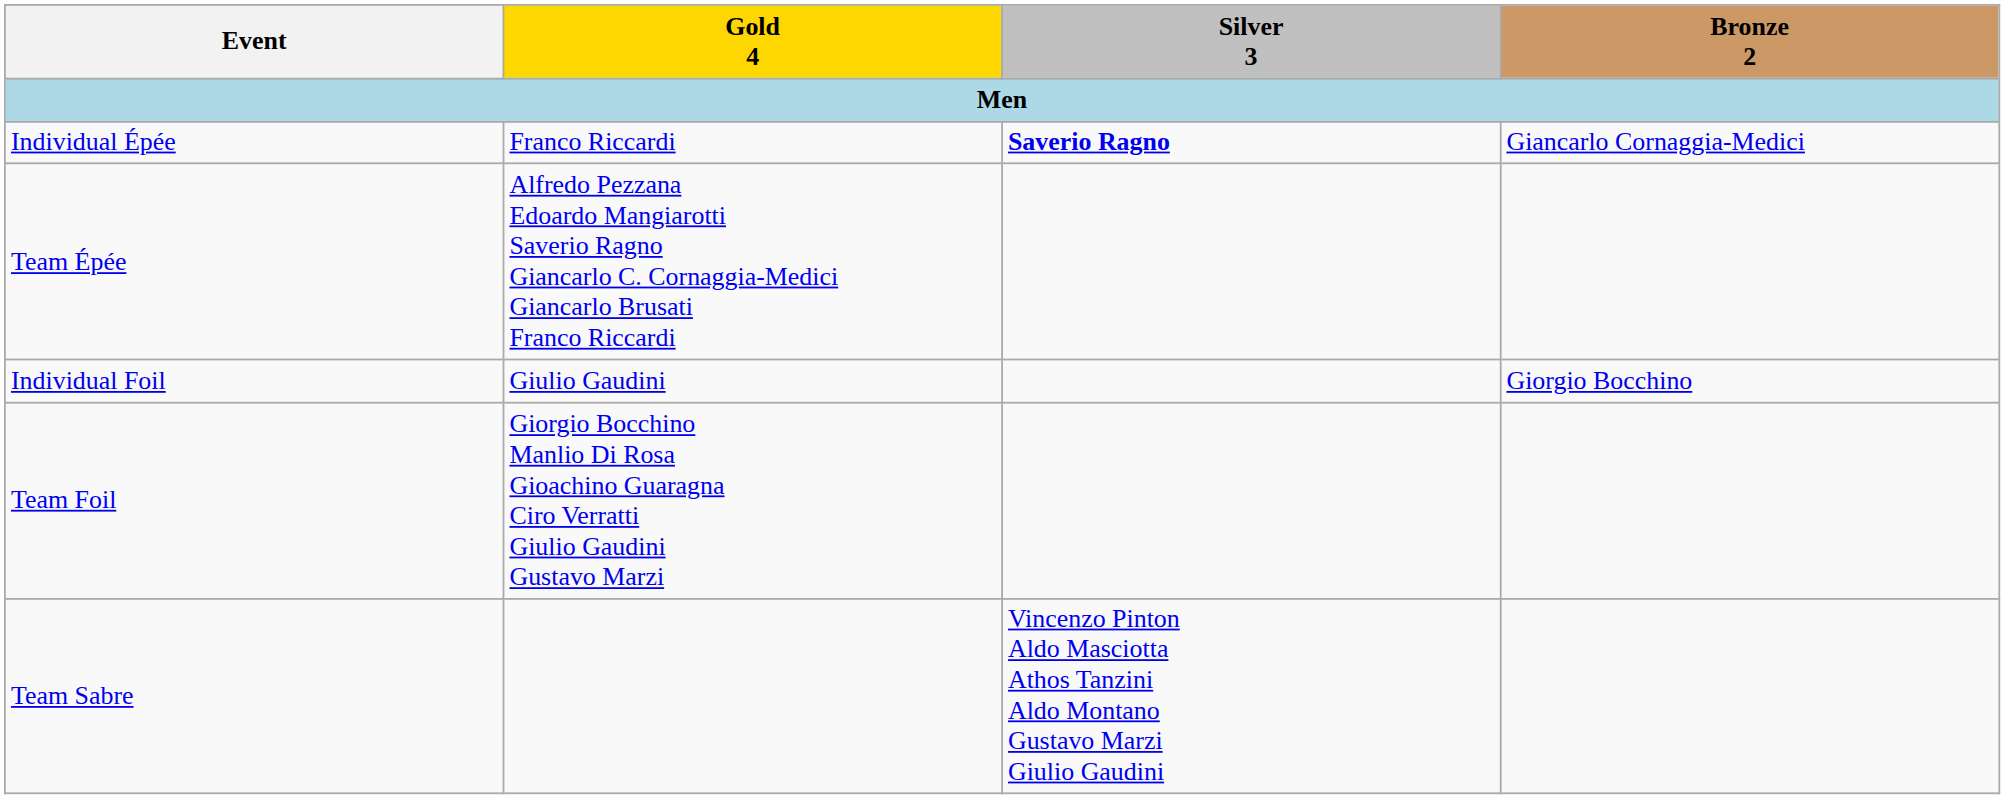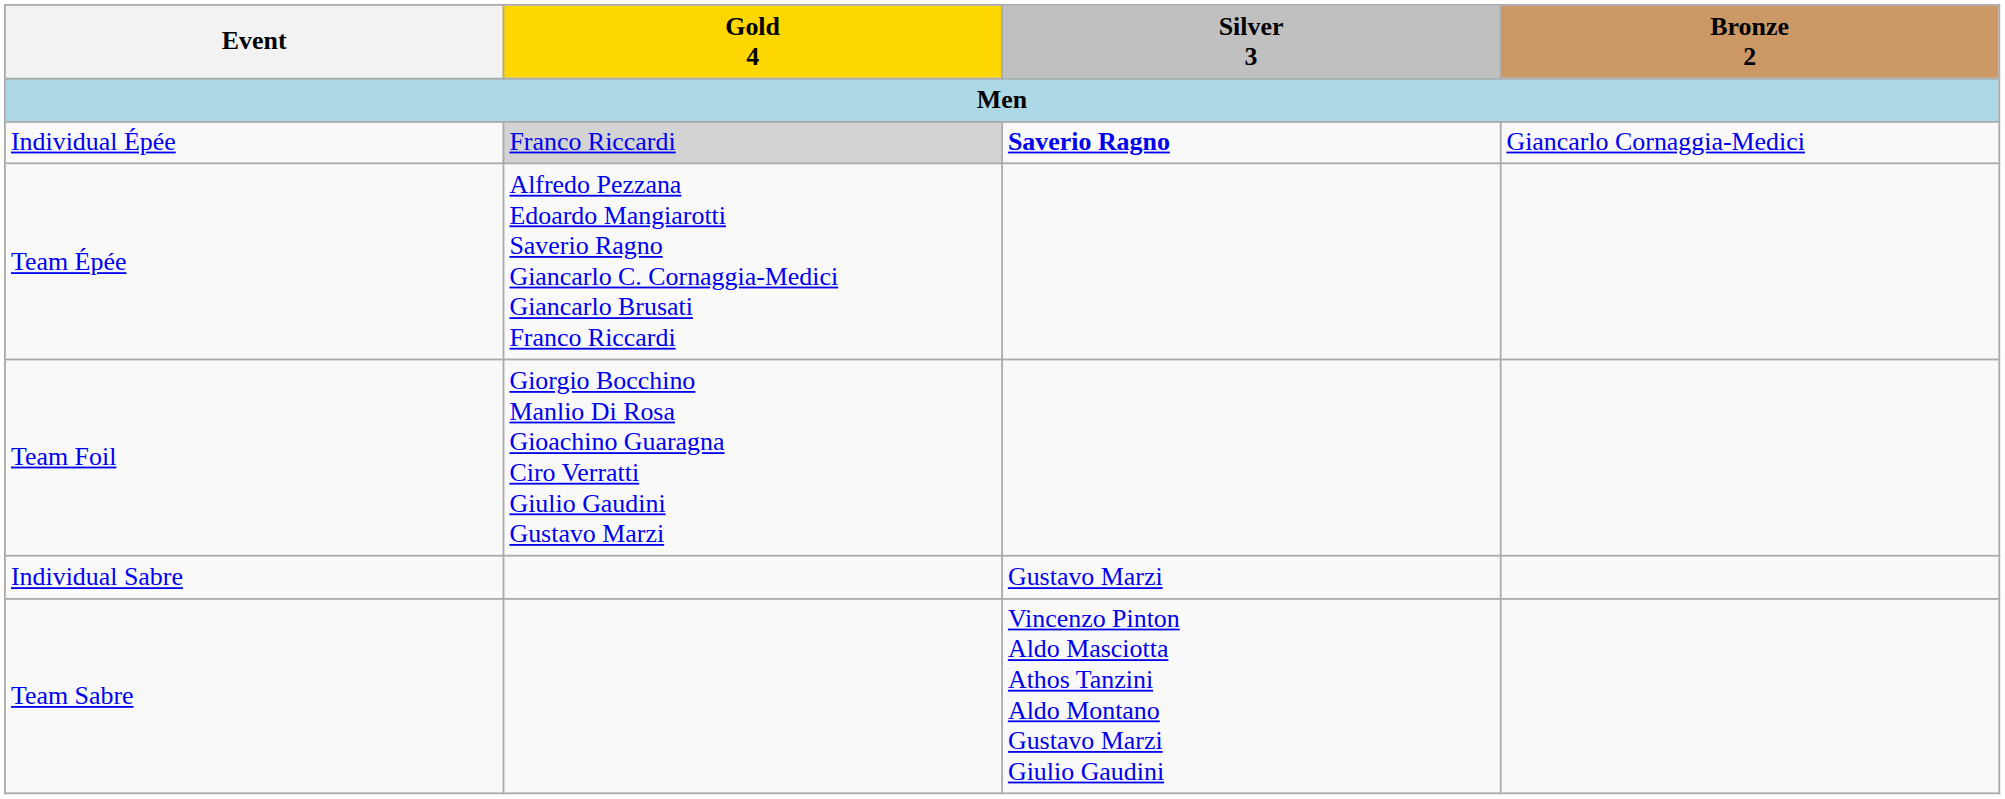Individual Épée | Gold 4: no background -> lightgrey background
- row: Individual Foil | Giulio Gaudini | Giorgio Bocchino
+ row: Individual Sabre | Gustavo Marzi
